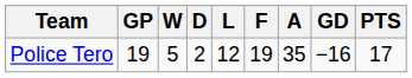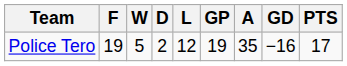columns swapped: GP <-> F
